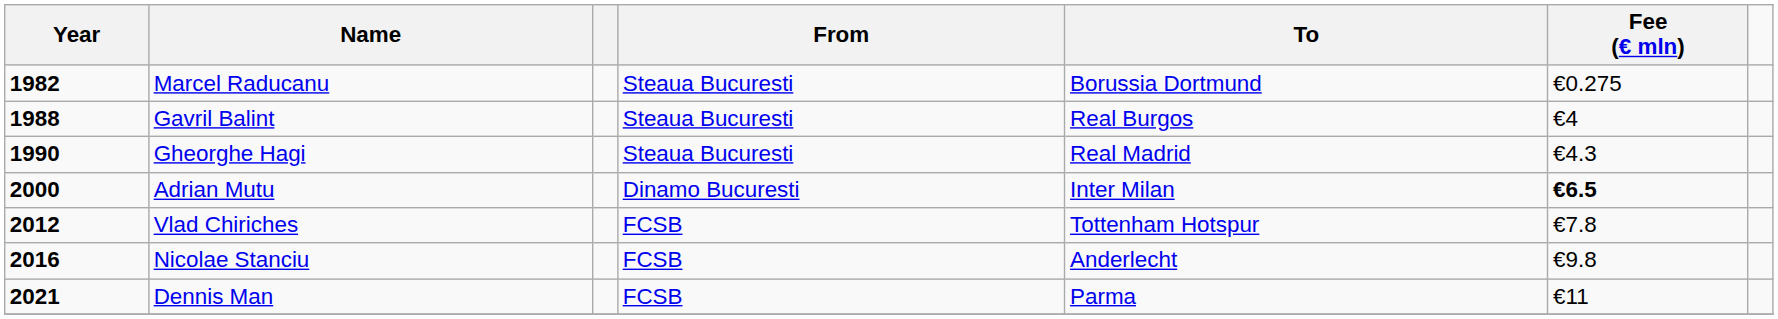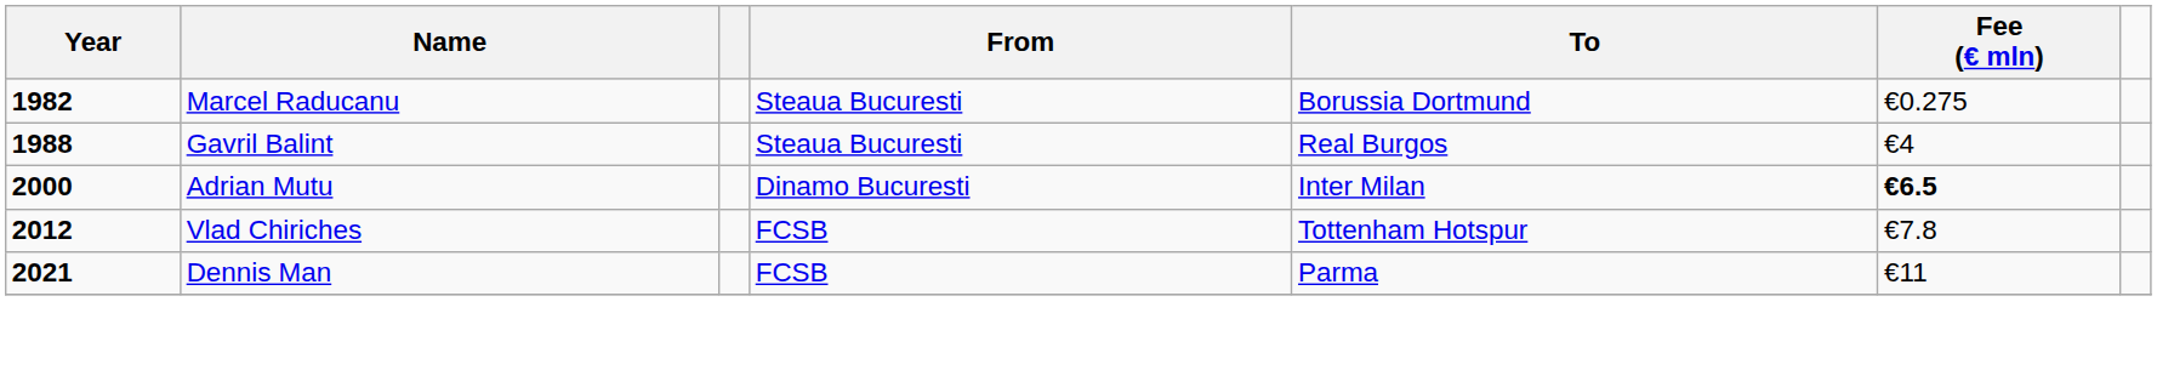- row: 1990 | Gheorghe Hagi | Steaua Bucuresti | Real Madrid | €4.3
- row: 2016 | Nicolae Stanciu | FCSB | Anderlecht | €9.8
